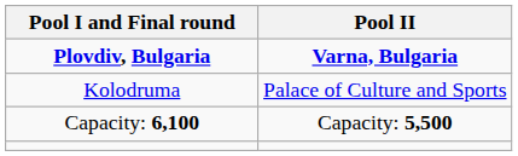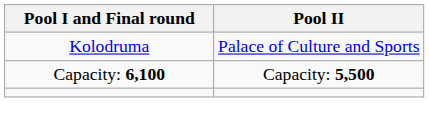- row: Plovdiv, Bulgaria | Varna, Bulgaria
